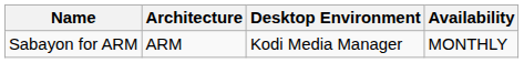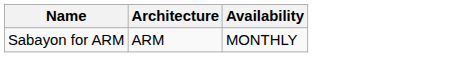- column: Desktop Environment | Kodi Media Manager
